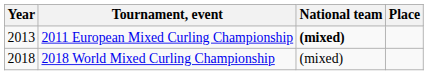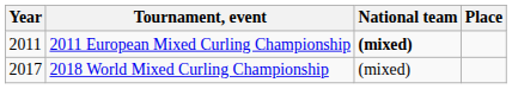2011 European Mixed Curling Championship | Year: 2013 -> 2011
2018 World Mixed Curling Championship | Year: 2018 -> 2017
